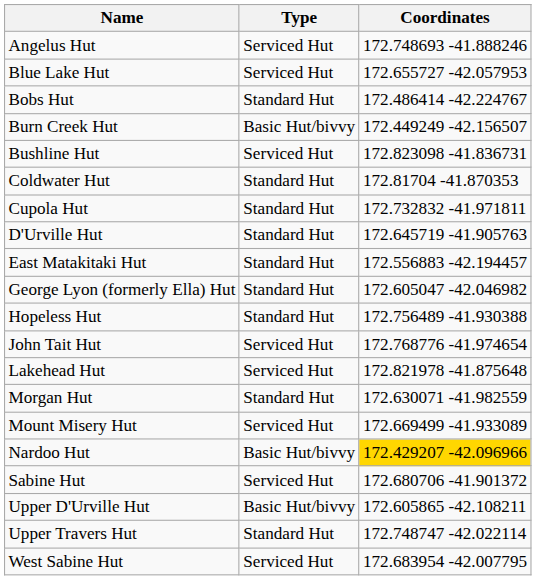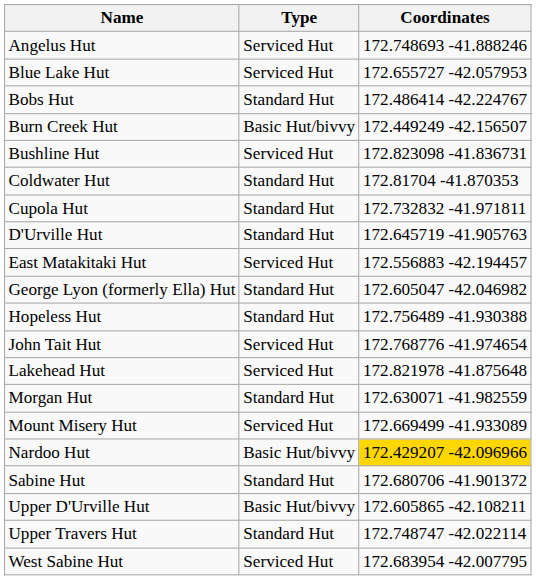East Matakitaki Hut | Type: Standard Hut -> Serviced Hut
Sabine Hut | Type: Serviced Hut -> Standard Hut
